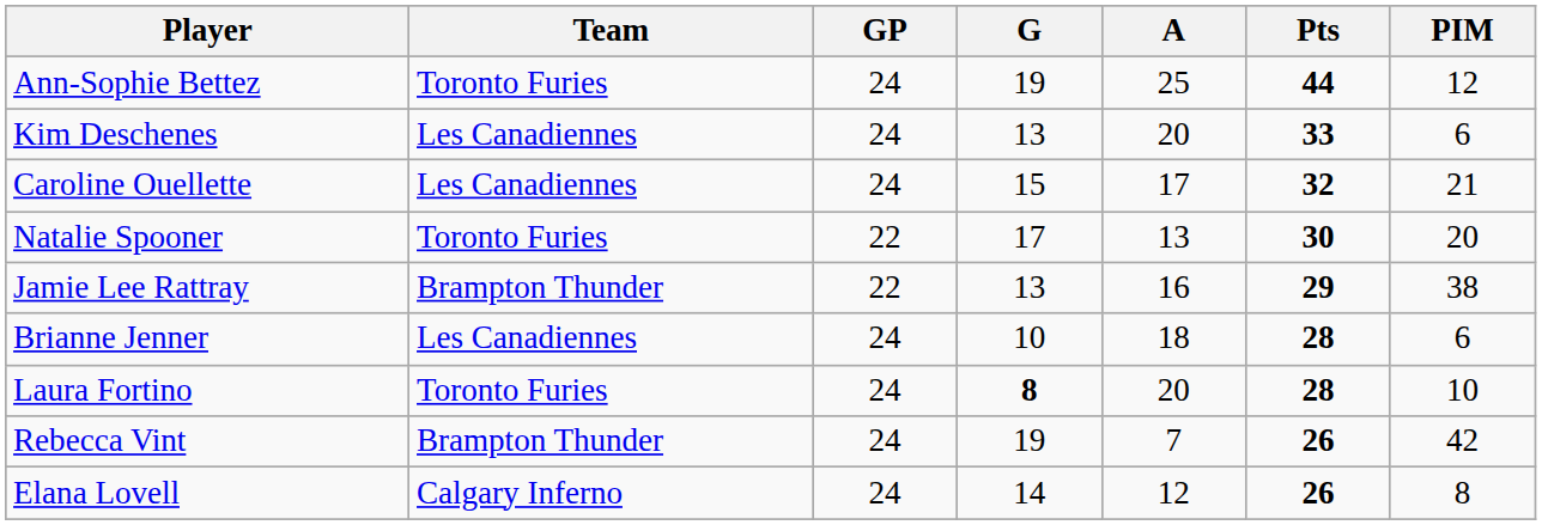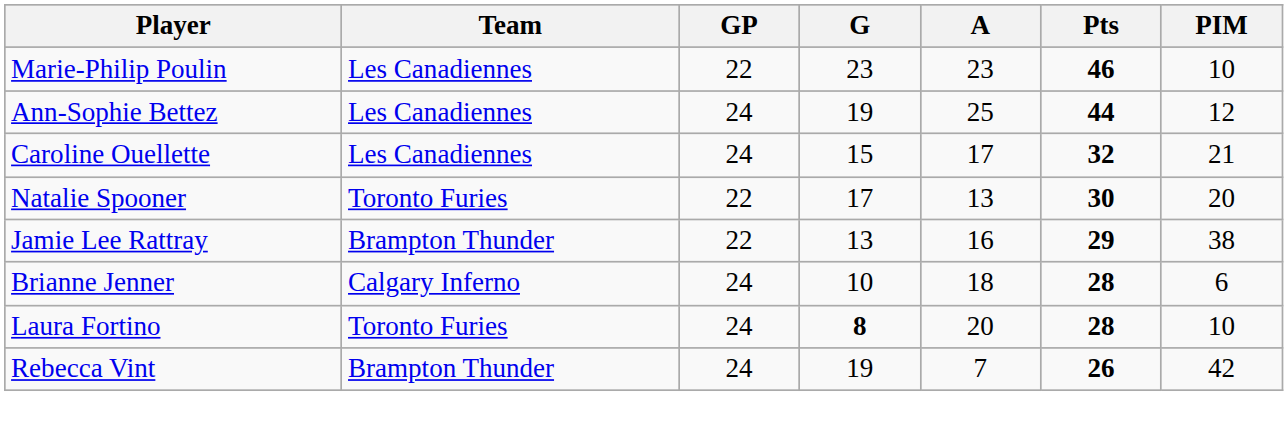+ row: Marie-Philip Poulin | Les Canadiennes | 22 | 23 | 23 | 46 | 10
Ann-Sophie Bettez | Team: Toronto Furies -> Les Canadiennes
- row: Kim Deschenes | Les Canadiennes | 24 | 13 | 20 | 33 | 6
Brianne Jenner | Team: Les Canadiennes -> Calgary Inferno
- row: Elana Lovell | Calgary Inferno | 24 | 14 | 12 | 26 | 8
